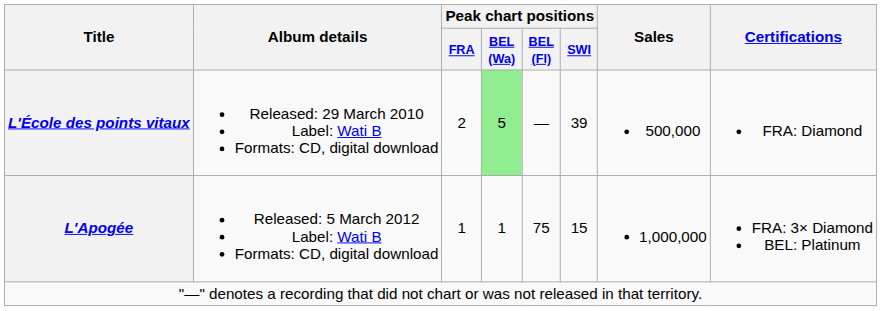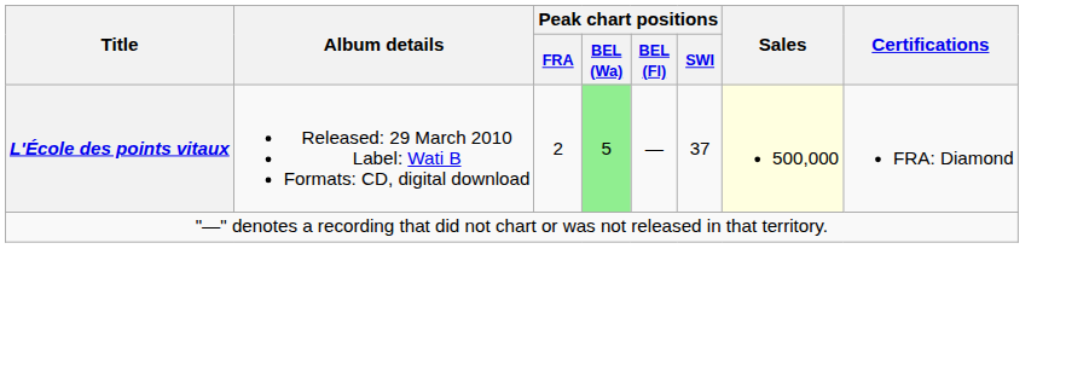L'École des points vitaux | Peak chart positions / SWI: 39 -> 37
L'École des points vitaux | Sales: no background -> lightyellow background
- row: L'Apogée | Released: 5 March 2012 Label: Wati B Formats: CD, digital download | 1 | 1 | 75 | 15 | 1,000,000 | FRA: 3× Diamond BEL: Platinum
